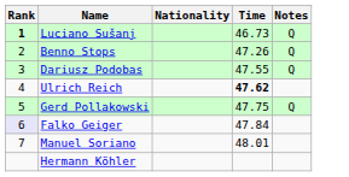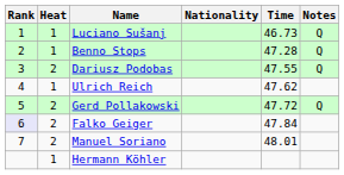+ column: Heat | 1 | 1 | 2 | 1 | 2 | 2 | 2 | 1
Luciano Sušanj | Rank: bold -> normal
Benno Stops | Time: 47.26 -> 47.28
Ulrich Reich | Time: bold -> normal
Gerd Pollakowski | Time: 47.75 -> 47.72
